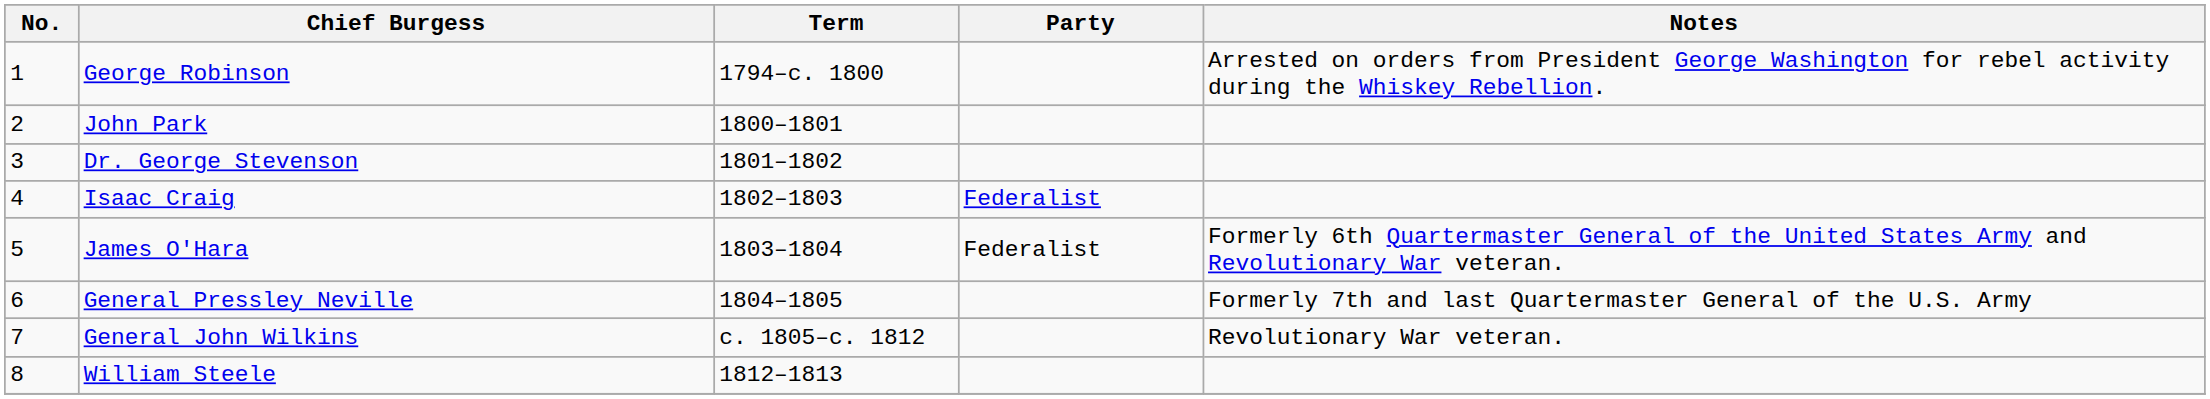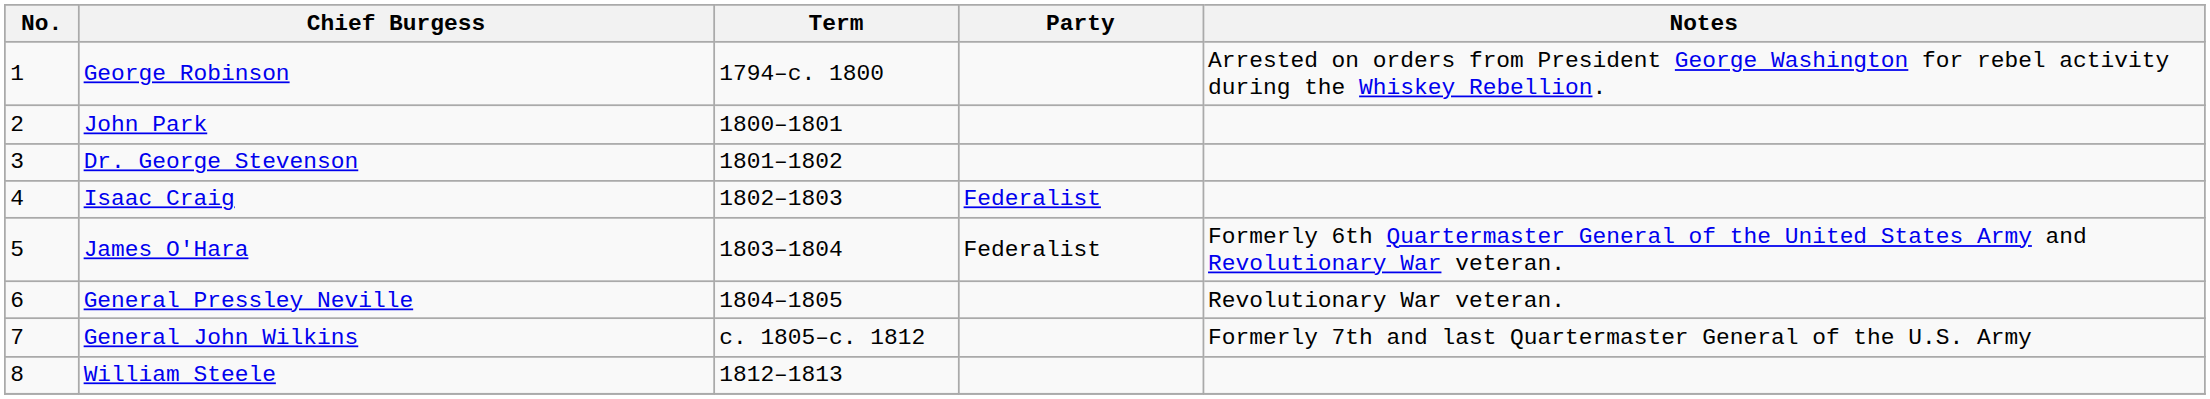General Pressley Neville | Notes: Formerly 7th and last Quartermaster General of the U.S. Army -> Revolutionary War veteran.
General John Wilkins | Notes: Revolutionary War veteran. -> Formerly 7th and last Quartermaster General of the U.S. Army
